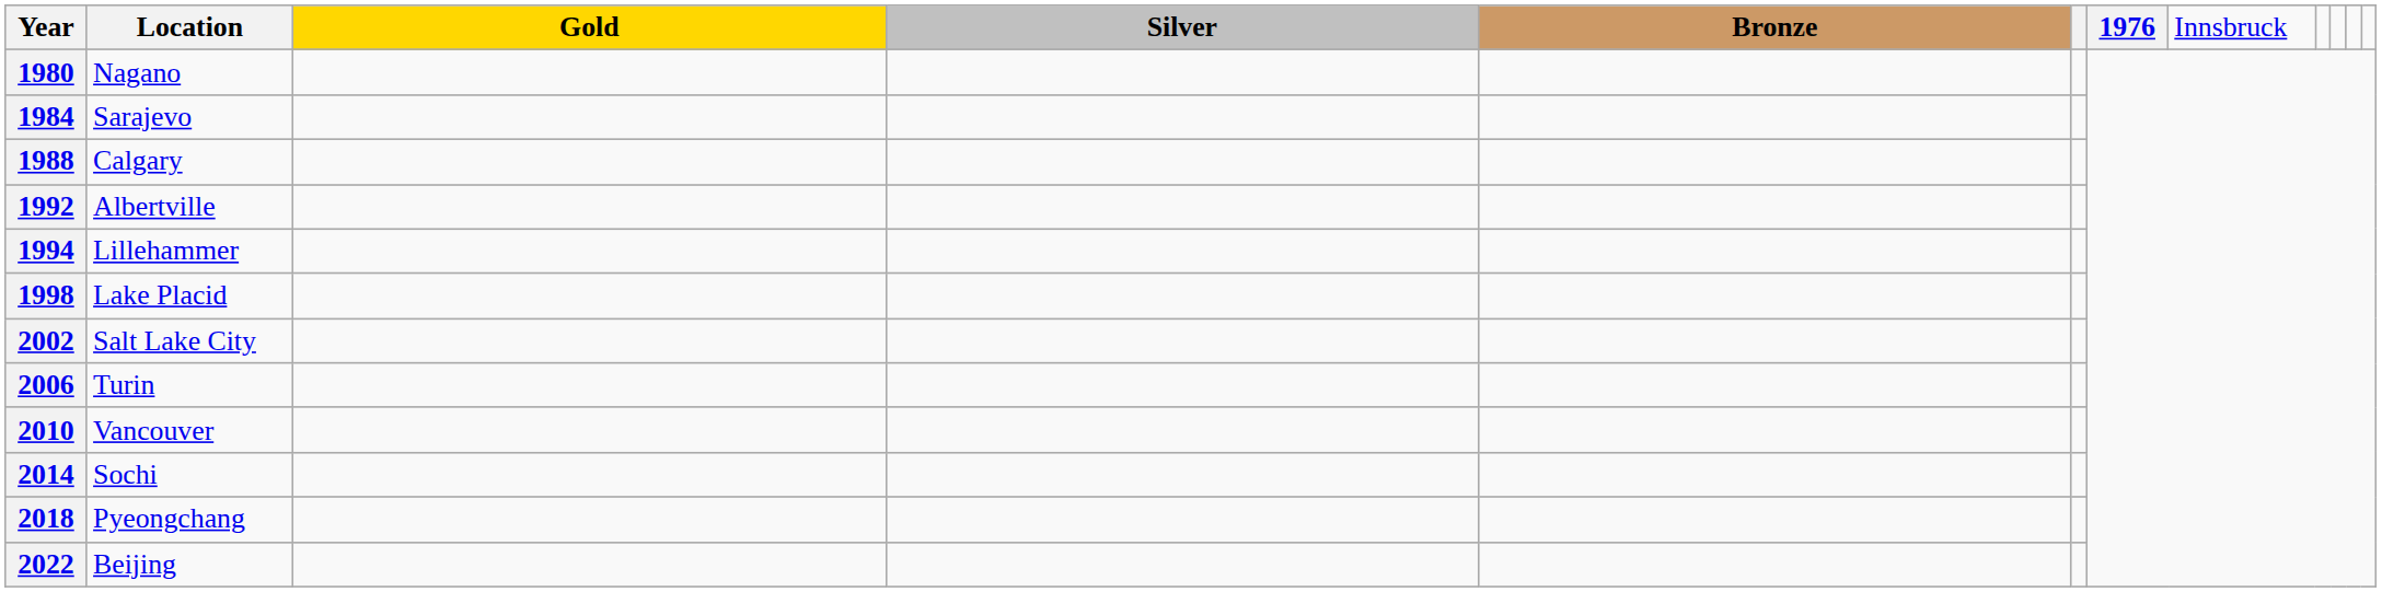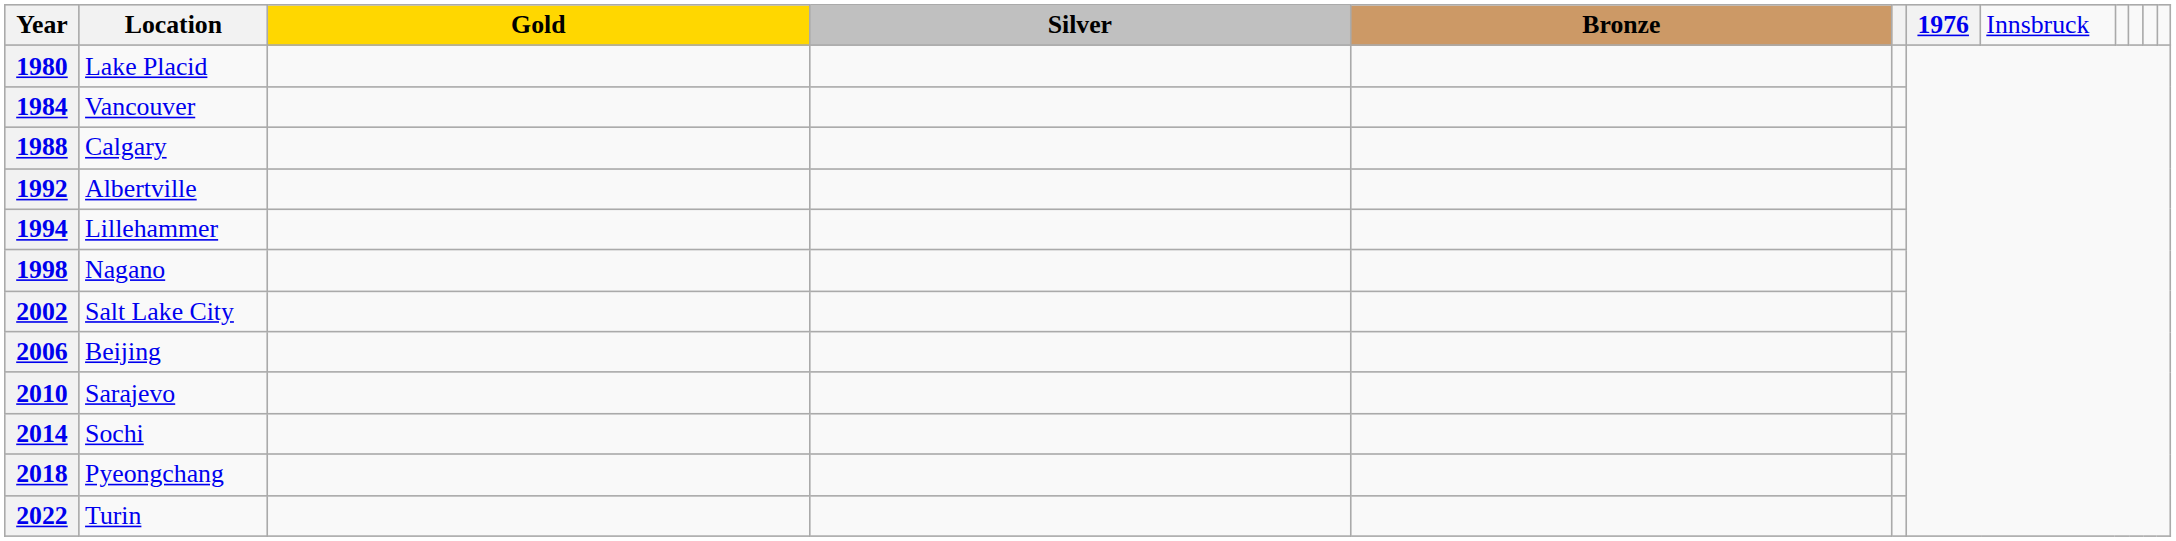1980 | column 2: Nagano -> Lake Placid
1984 | column 2: Sarajevo -> Vancouver
1998 | column 2: Lake Placid -> Nagano
2006 | column 2: Turin -> Beijing
2010 | column 2: Vancouver -> Sarajevo
2022 | column 2: Beijing -> Turin
